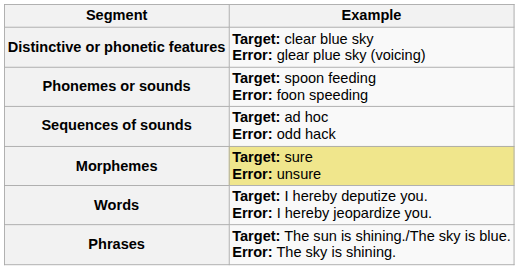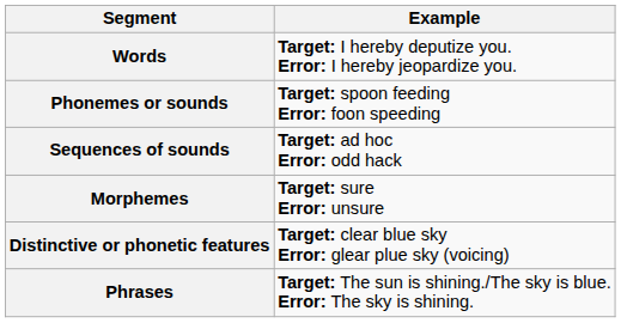rows swapped: Distinctive or phonetic features <-> Words
Morphemes | Example: khaki background -> no background
